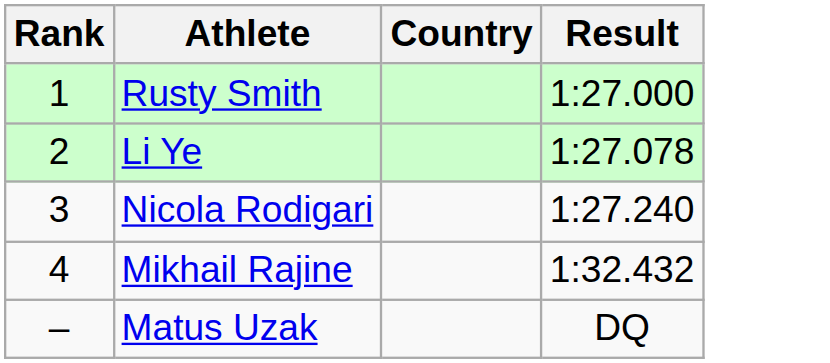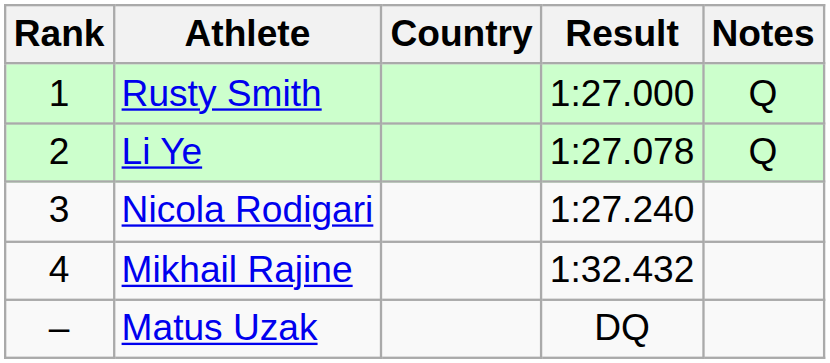+ column: Notes | Q | Q
